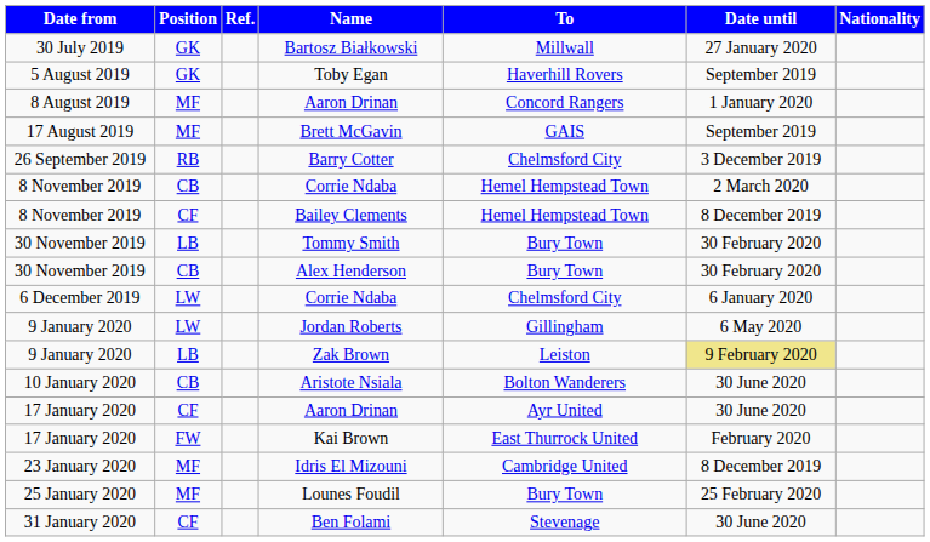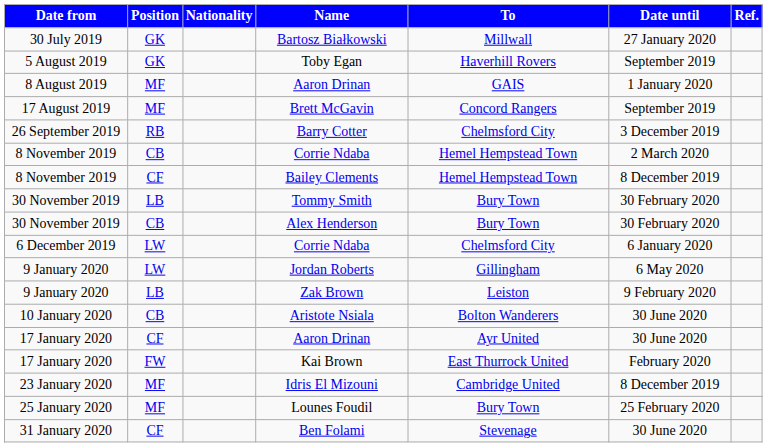columns swapped: Nationality <-> Ref.
8 August 2019 / Aaron Drinan | To: Concord Rangers -> GAIS
Brett McGavin | To: GAIS -> Concord Rangers
Zak Brown | Date until: khaki background -> no background
